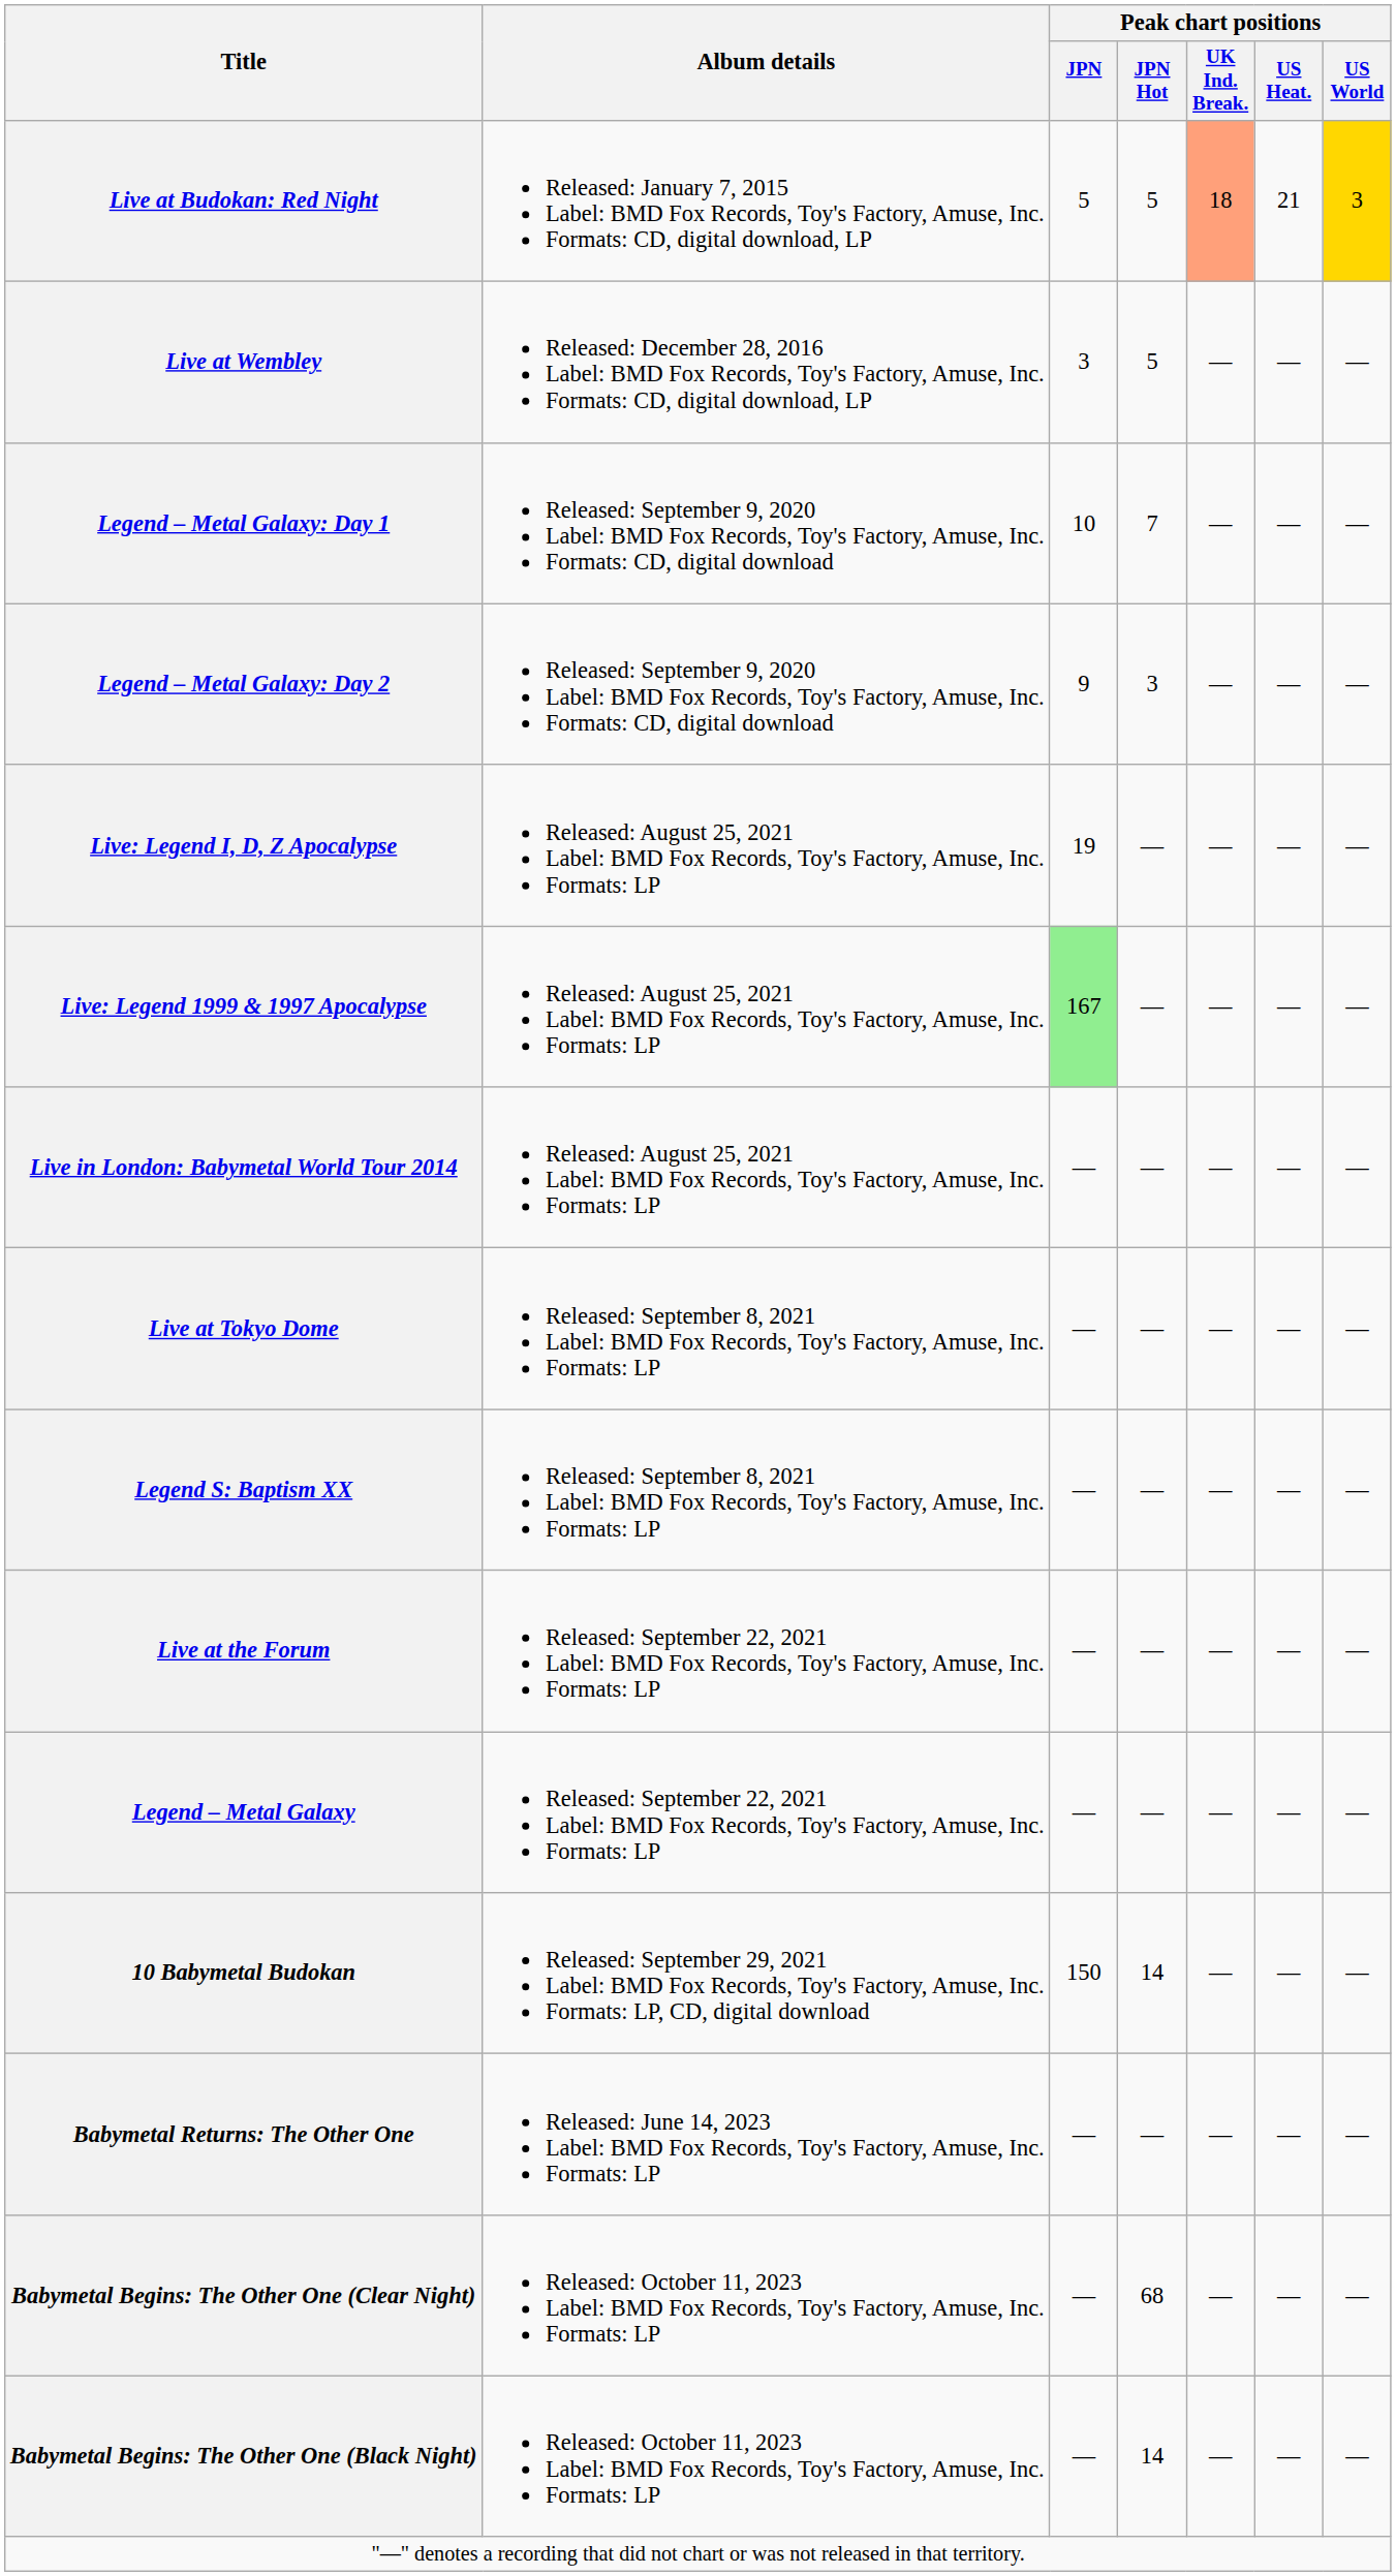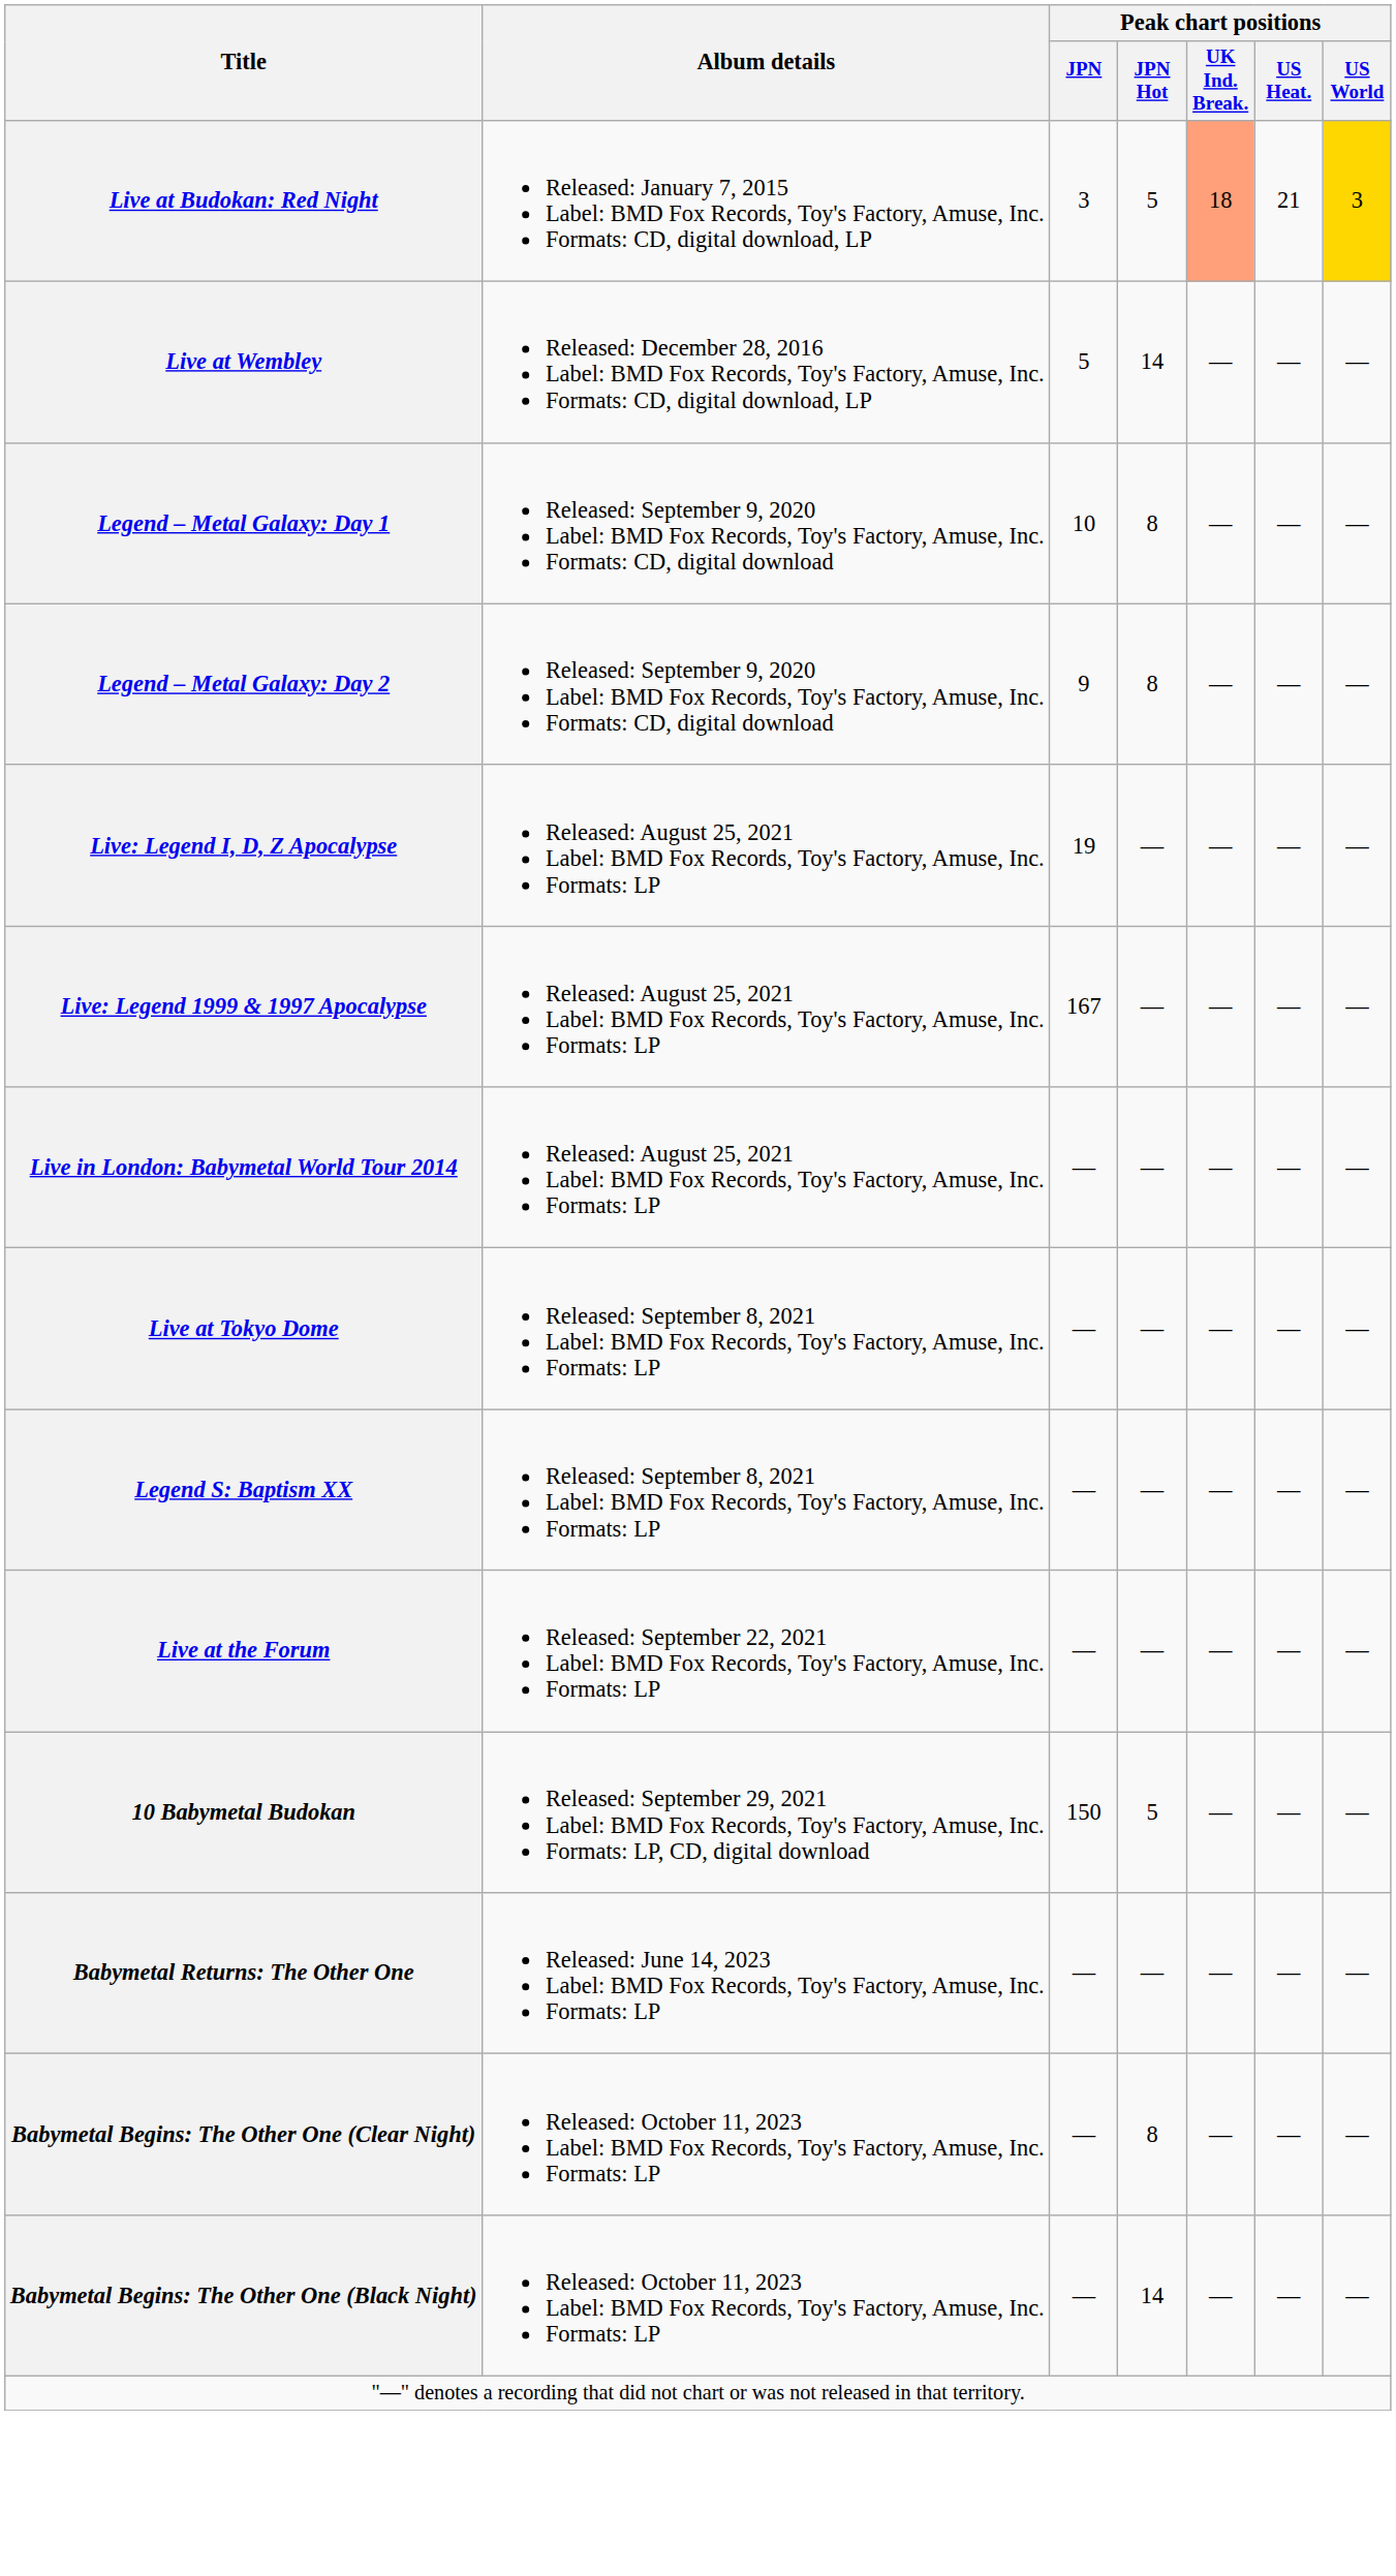Live at Budokan: Red Night | Peak chart positions / JPN: 5 -> 3
Live at Wembley | Peak chart positions / JPN: 3 -> 5
Live at Wembley | Peak chart positions / JPN Hot: 5 -> 14
Legend – Metal Galaxy: Day 1 | Peak chart positions / JPN Hot: 7 -> 8
Legend – Metal Galaxy: Day 2 | Peak chart positions / JPN Hot: 3 -> 8
Live: Legend 1999 & 1997 Apocalypse | Peak chart positions / JPN: lightgreen background -> no background
- row: Legend – Metal Galaxy | Released: September 22, 2021 Label: BMD Fox Records, Toy's Factory, Amuse, Inc. Formats: LP | — | — | — | — | —
10 Babymetal Budokan | Peak chart positions / JPN Hot: 14 -> 5
Babymetal Begins: The Other One (Clear Night) | Peak chart positions / JPN Hot: 68 -> 8
